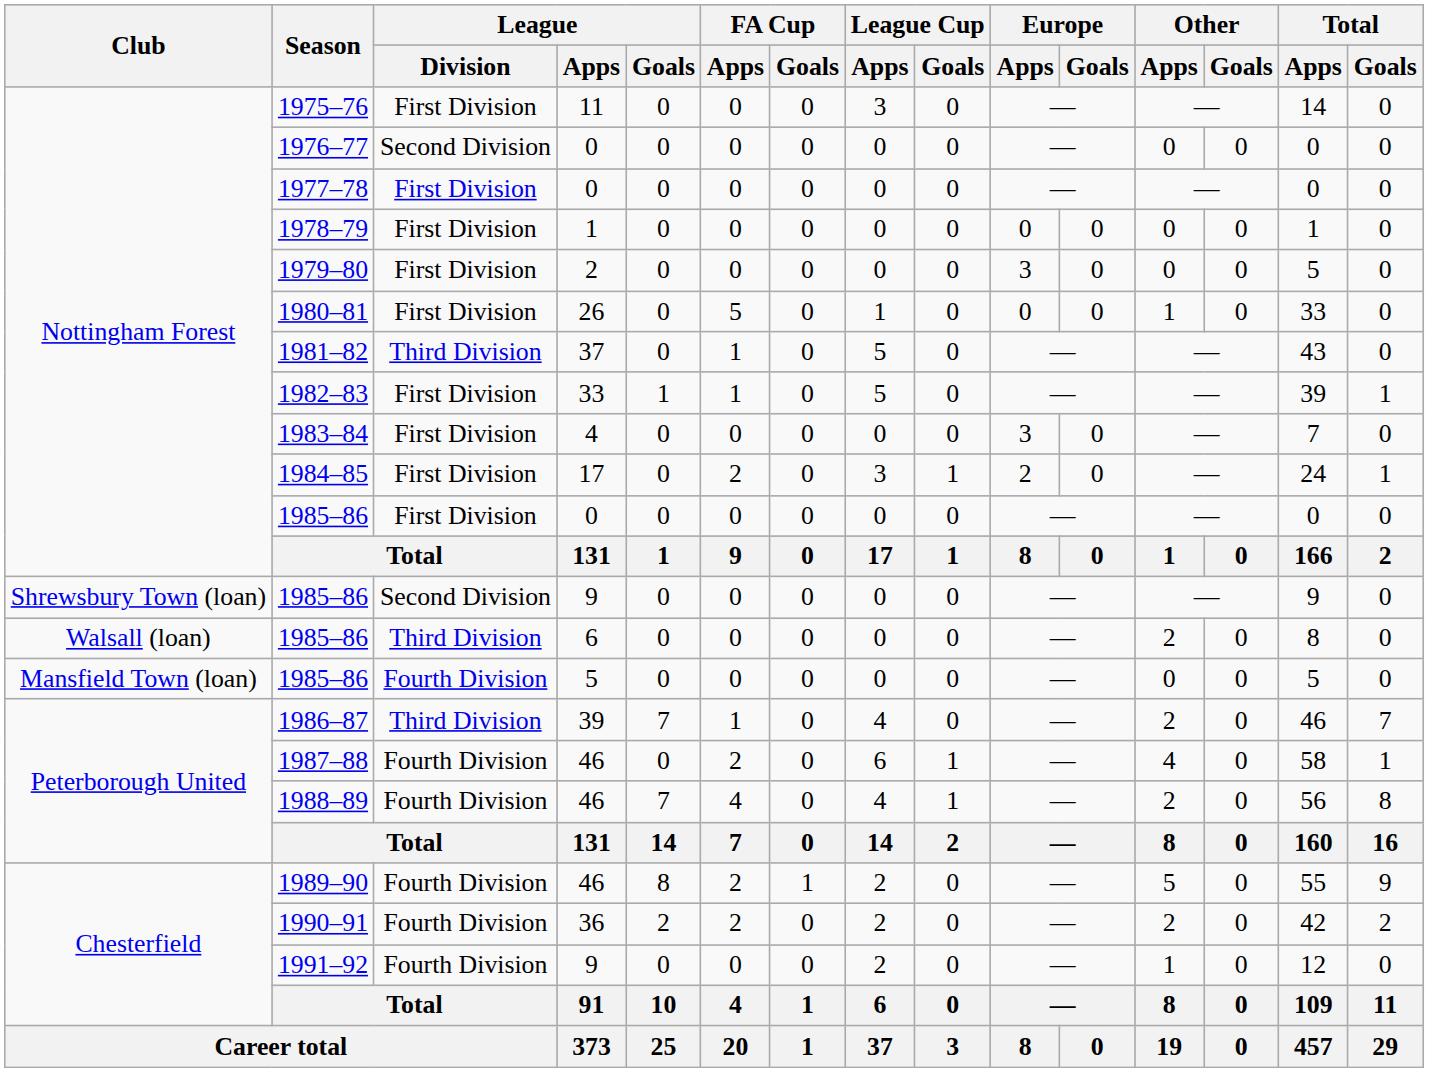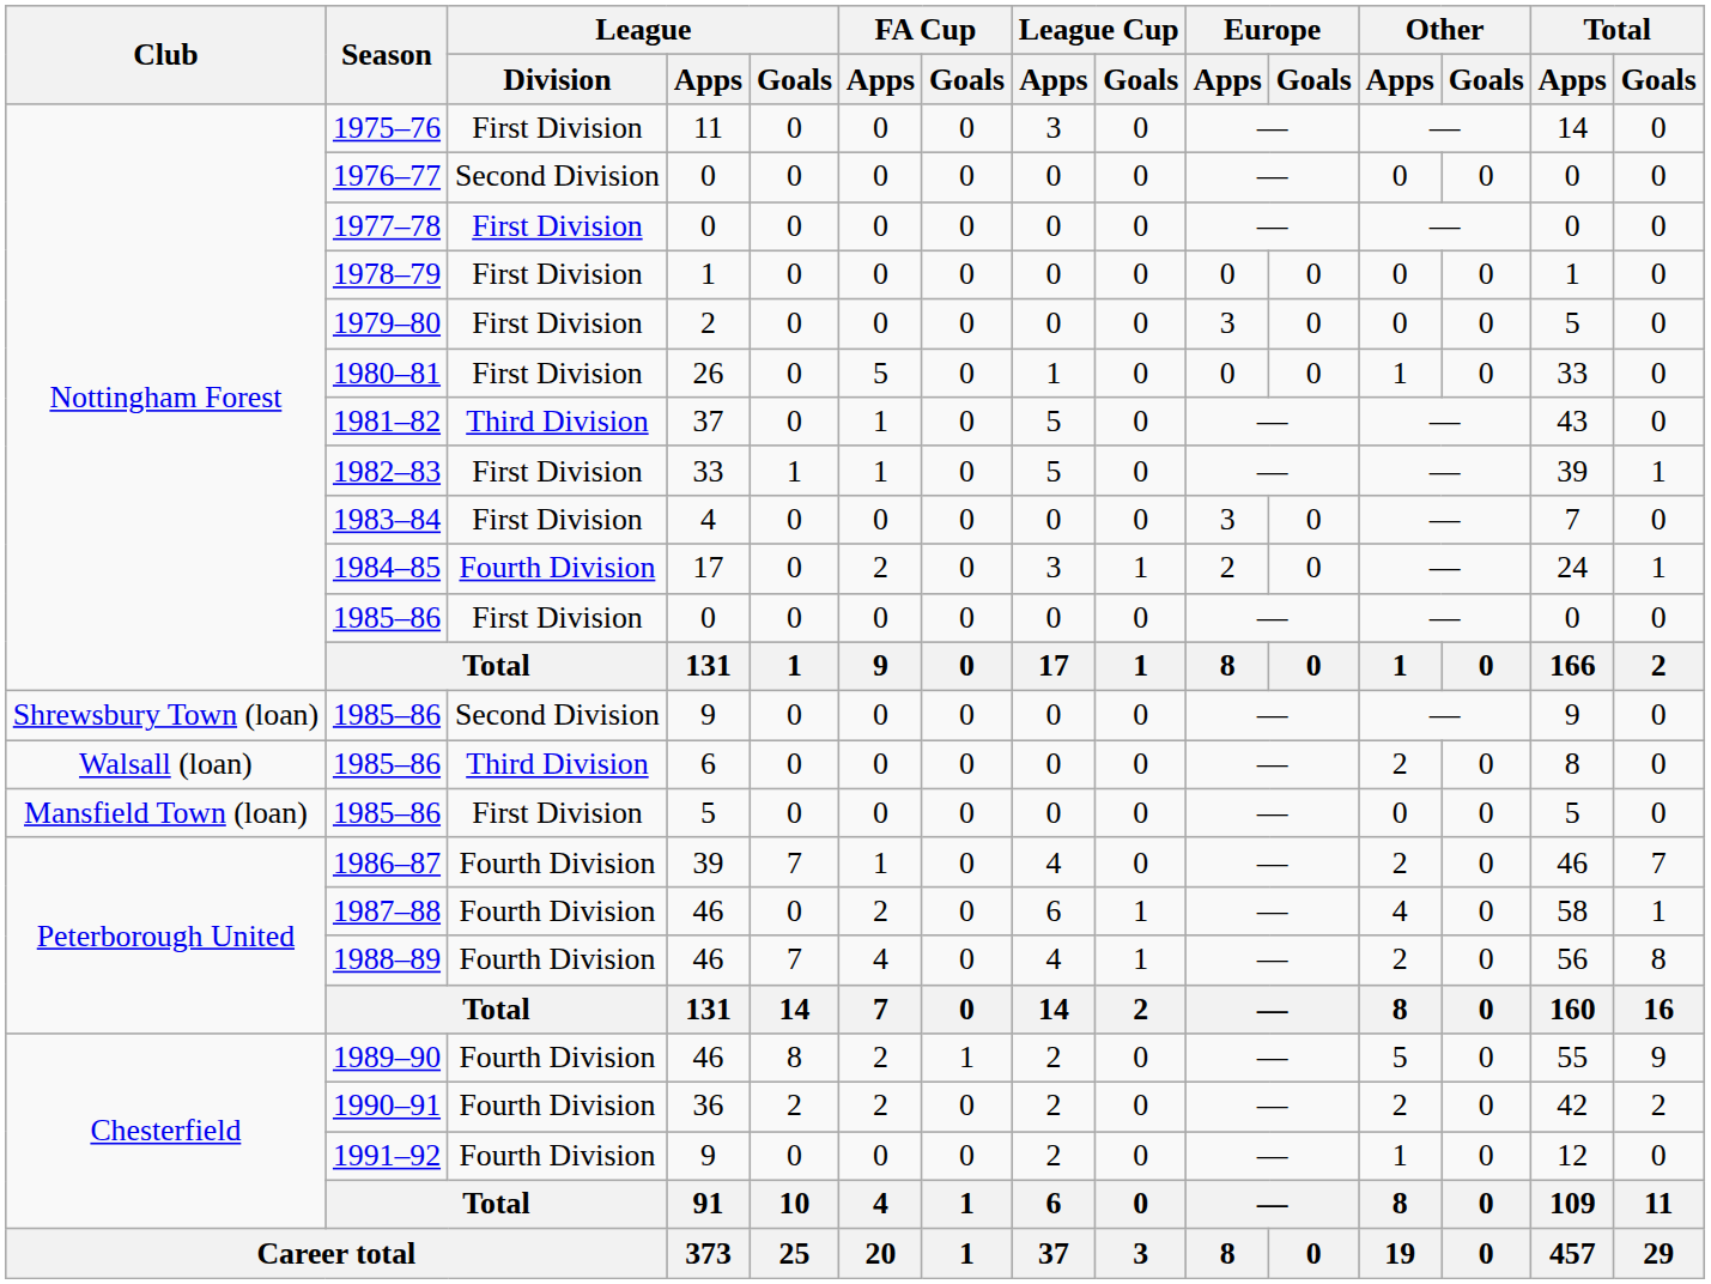1984–85 | League / Division: First Division -> Fourth Division
1985–86 / 5 | League / Division: Fourth Division -> First Division
1986–87 | League / Division: Third Division -> Fourth Division
